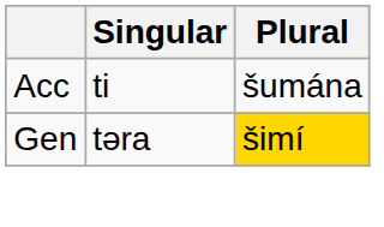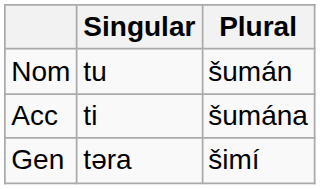+ row: Nom | tu | šumán
Gen | Plural: gold background -> no background
